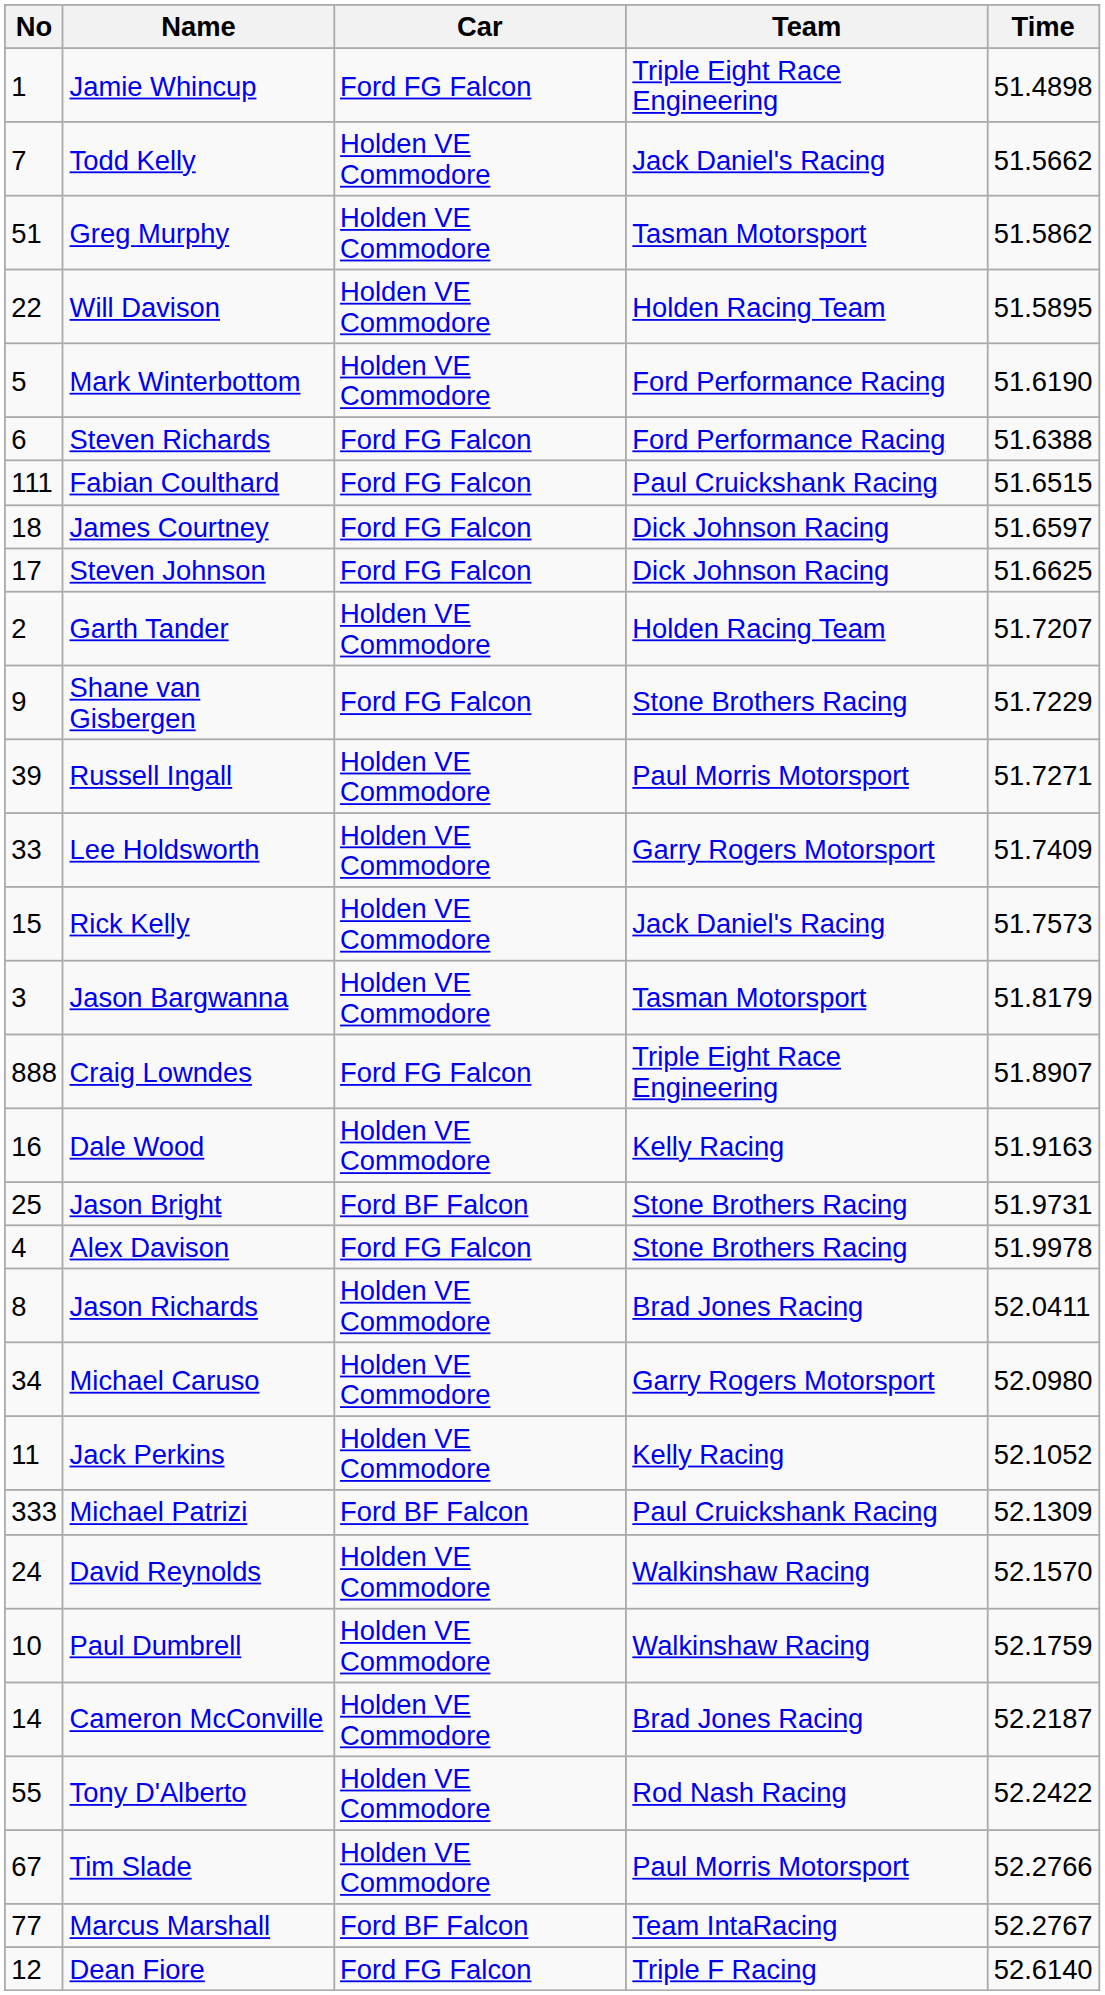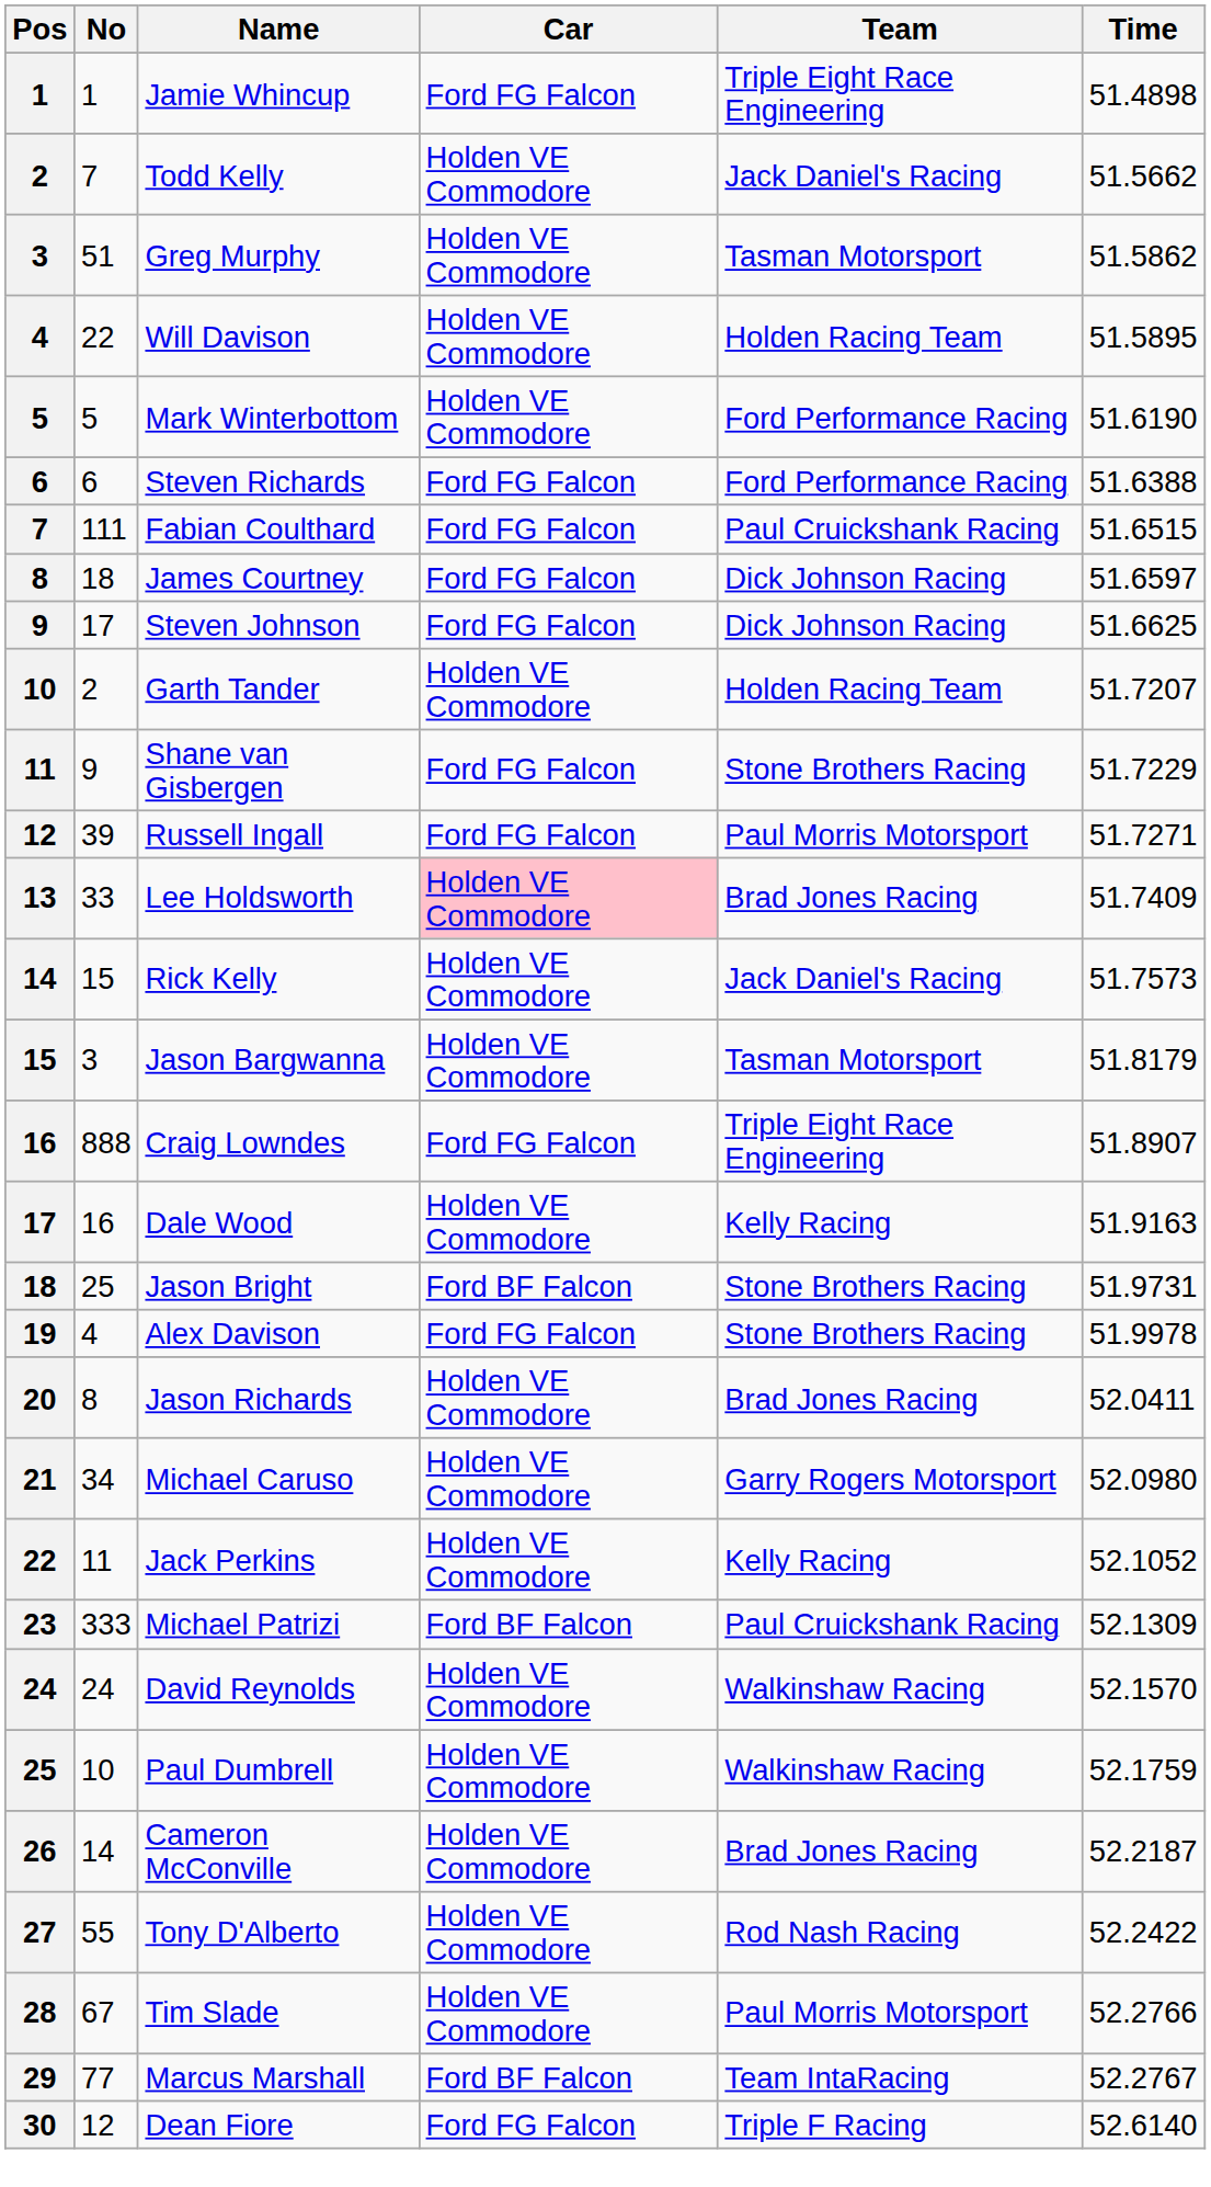+ column: Pos | 1 | 2 | 3 | 4 | 5 | 6 | 7 | 8 | 9 | 10 | 11 | 12 | 13 | 14 | 15 | 16 | 17 | 18 | 19 | 20 | 21 | 22 | 23 | 24 | 25 | 26 | 27 | 28 | 29 | 30
Russell Ingall | Car: Holden VE Commodore -> Ford FG Falcon
Lee Holdsworth | Car: no background -> pink background
Lee Holdsworth | Team: Garry Rogers Motorsport -> Brad Jones Racing
